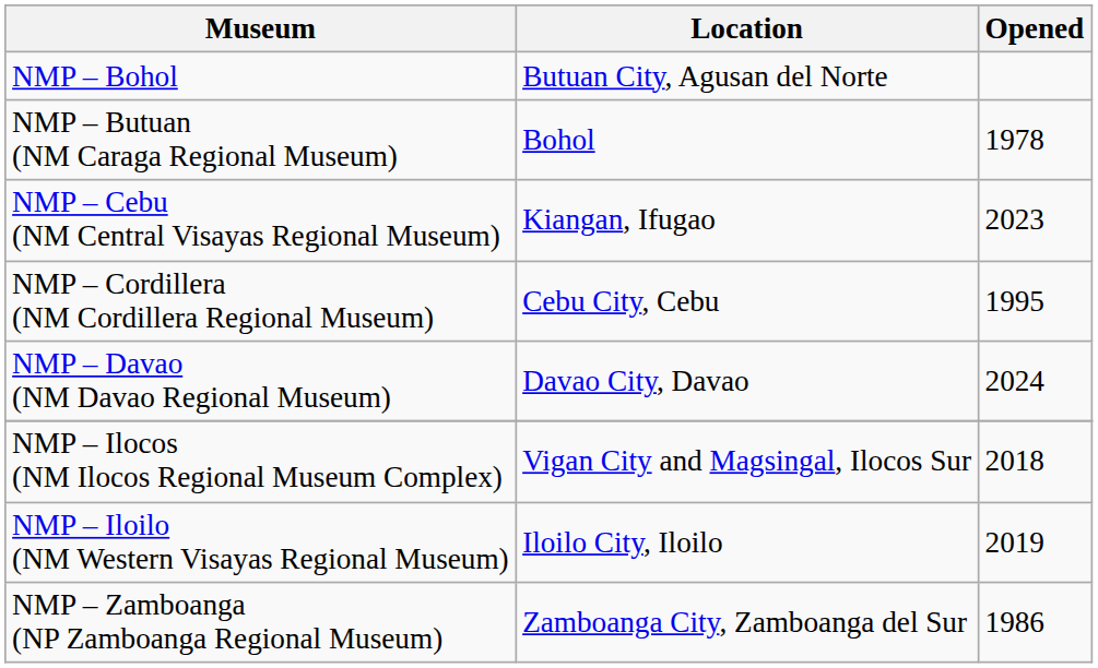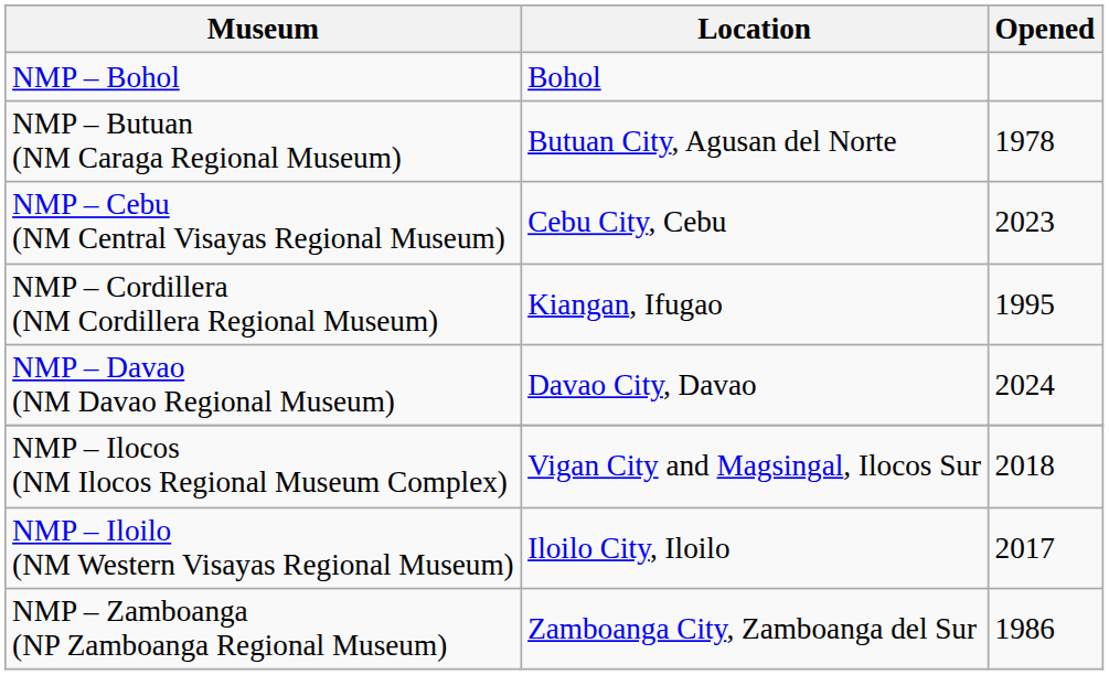NMP – Bohol | Location: Butuan City, Agusan del Norte -> Bohol
NMP – Butuan (NM Caraga Regional Museum) | Location: Bohol -> Butuan City, Agusan del Norte
NMP – Cebu (NM Central Visayas Regional Museum) | Location: Kiangan, Ifugao -> Cebu City, Cebu
NMP – Cordillera (NM Cordillera Regional Museum) | Location: Cebu City, Cebu -> Kiangan, Ifugao
NMP – Iloilo (NM Western Visayas Regional Museum) | Opened: 2019 -> 2017
